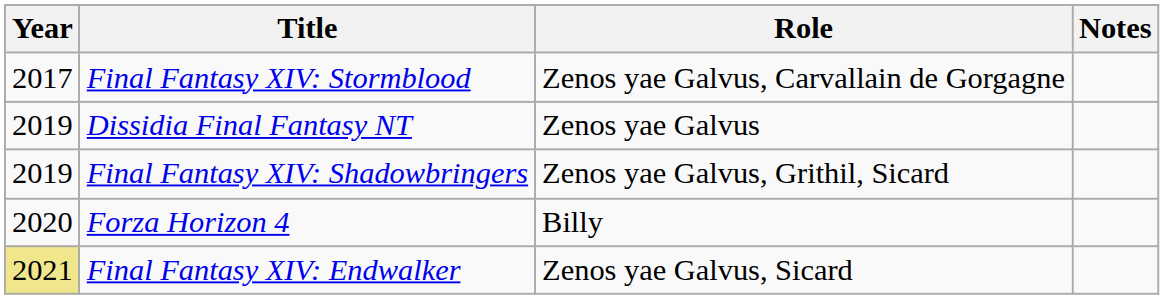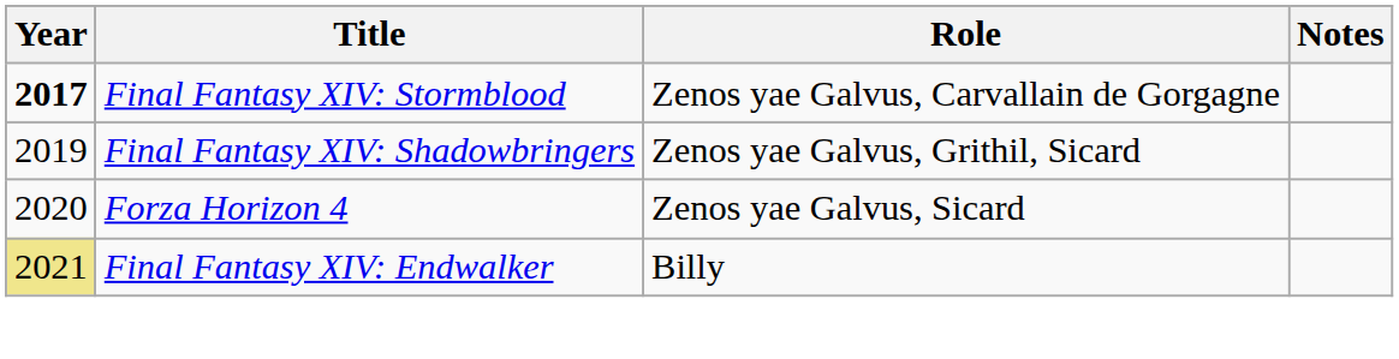Final Fantasy XIV: Stormblood | Year: normal -> bold
- row: 2019 | Dissidia Final Fantasy NT | Zenos yae Galvus
Forza Horizon 4 | Role: Billy -> Zenos yae Galvus, Sicard
Final Fantasy XIV: Endwalker | Role: Zenos yae Galvus, Sicard -> Billy
